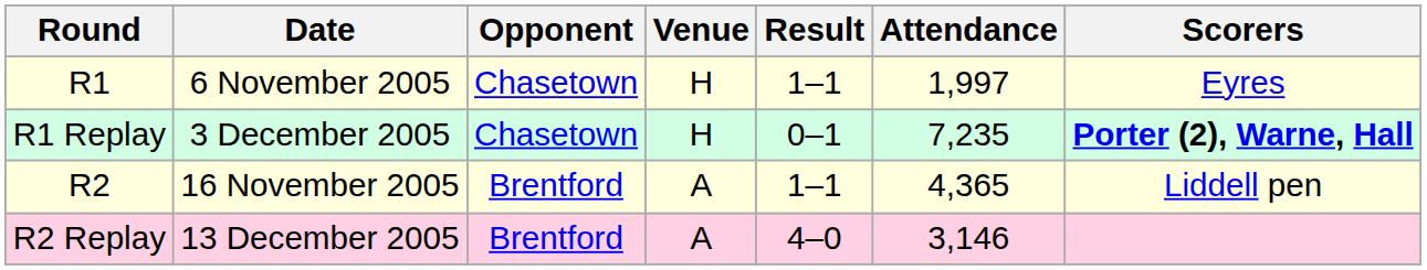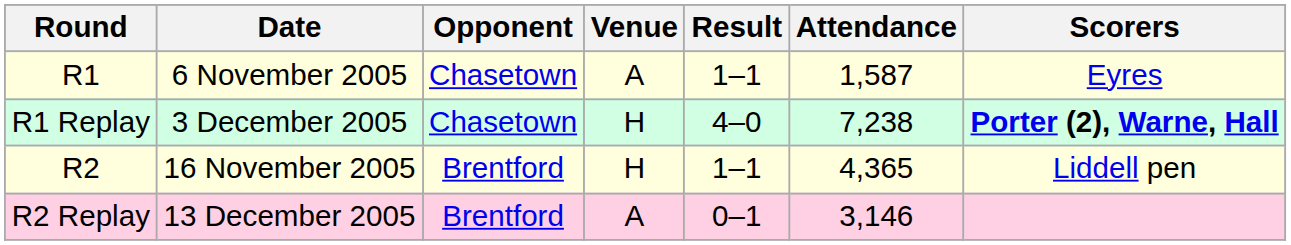R1 | Venue: H -> A
R1 | Attendance: 1,997 -> 1,587
R1 Replay | Result: 0–1 -> 4–0
R1 Replay | Attendance: 7,235 -> 7,238
R2 | Venue: A -> H
R2 Replay | Result: 4–0 -> 0–1
